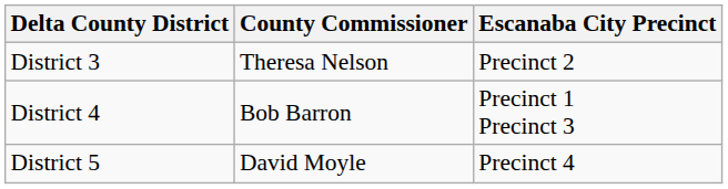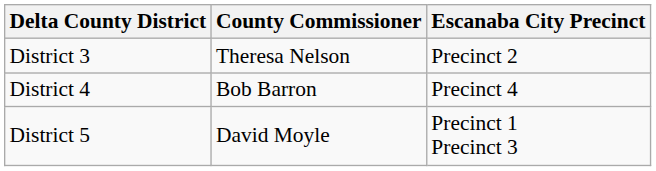District 4 | Escanaba City Precinct: Precinct 1 Precinct 3 -> Precinct 4
District 5 | Escanaba City Precinct: Precinct 4 -> Precinct 1 Precinct 3
